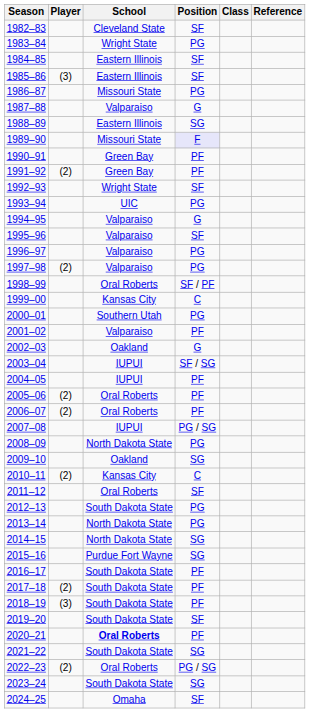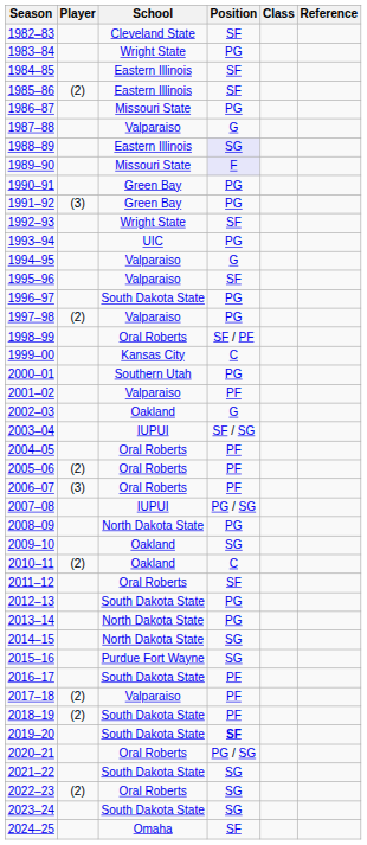1985–86 | Player: (3) -> (2)
1988–89 | Position: no background -> lavender background
1990–91 | Position: PF -> PG
1991–92 | Player: (2) -> (3)
1991–92 | Position: PF -> PG
1996–97 | School: Valparaiso -> South Dakota State
2004–05 | School: IUPUI -> Oral Roberts
2006–07 | Player: (2) -> (3)
2010–11 | School: Kansas City -> Oakland
2017–18 | School: South Dakota State -> Valparaiso
2018–19 | Player: (3) -> (2)
2019–20 | Position: normal -> bold
2020–21 | School: bold -> normal
2020–21 | Position: PF -> PG / SG
2022–23 | Position: PG / SG -> SG
